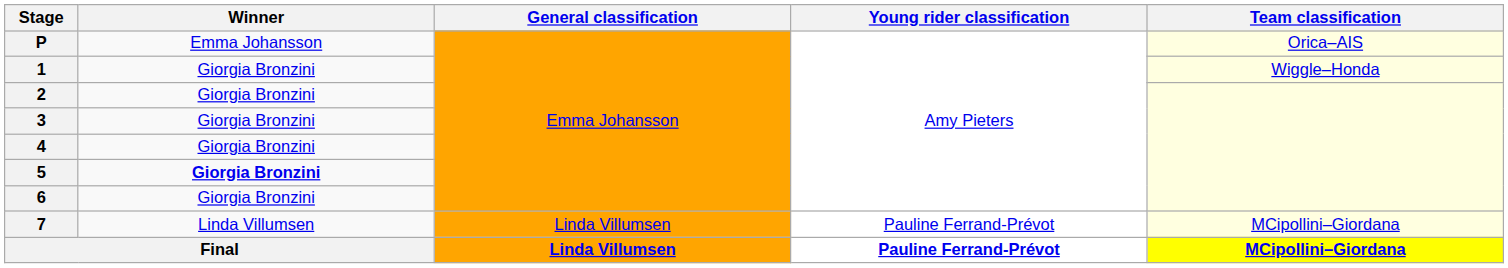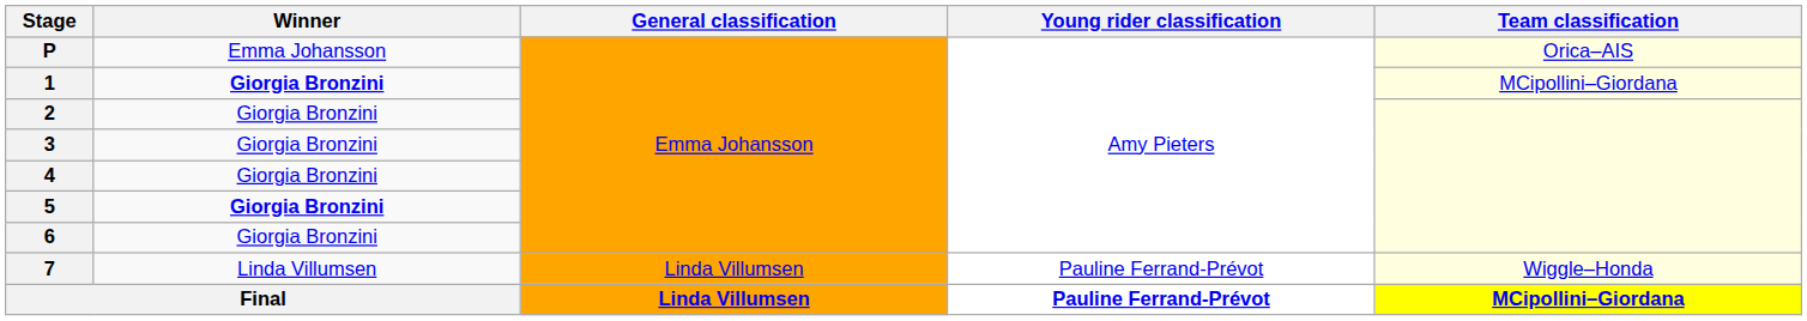1 | Winner: normal -> bold
1 | Team classification: Wiggle–Honda -> MCipollini–Giordana
7 | Team classification: MCipollini–Giordana -> Wiggle–Honda
